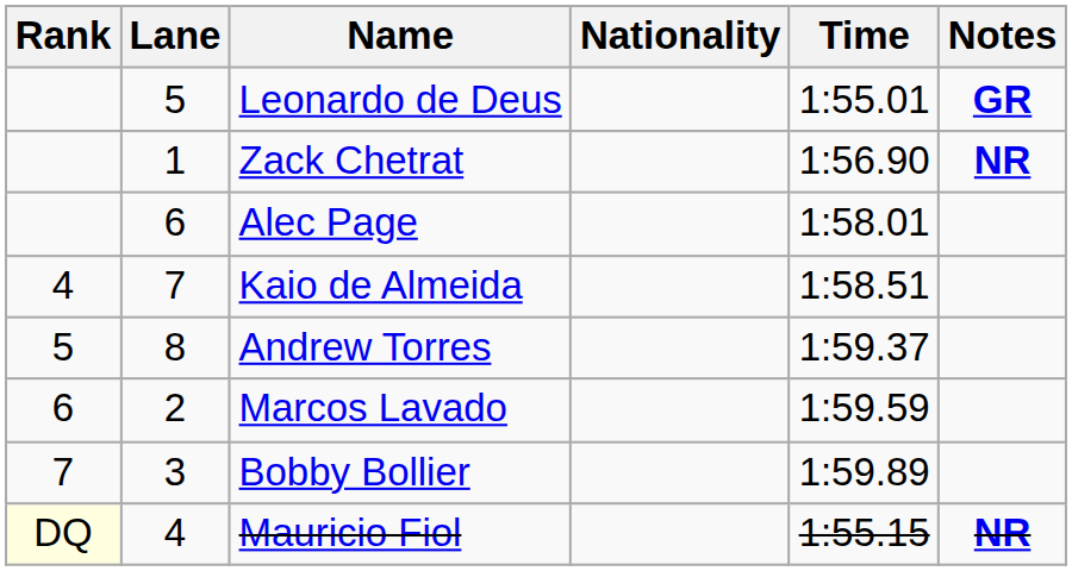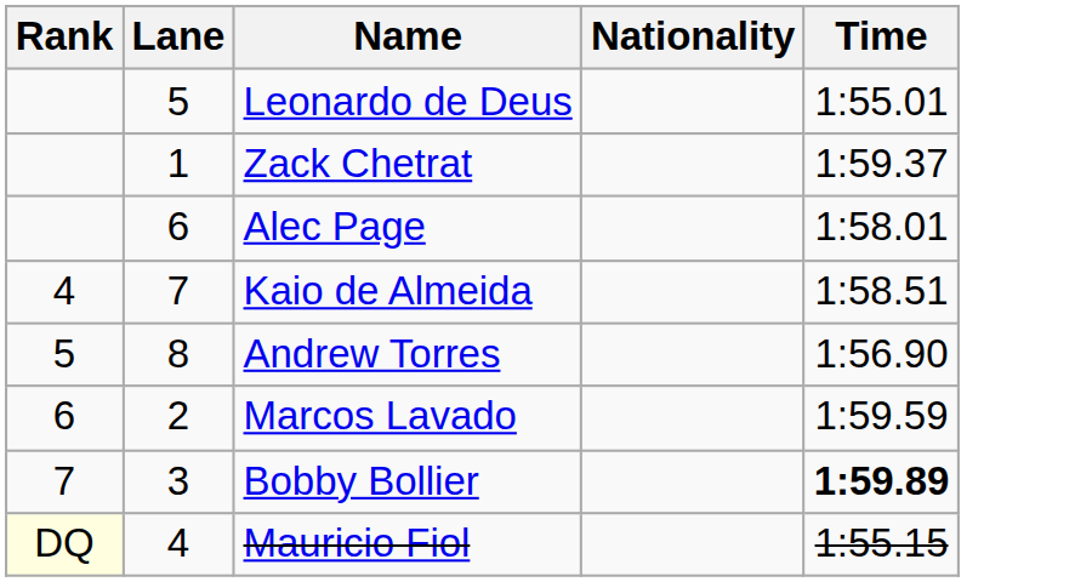- column: Notes | GR | NR | NR
Zack Chetrat | Time: 1:56.90 -> 1:59.37
Andrew Torres | Time: 1:59.37 -> 1:56.90
Bobby Bollier | Time: normal -> bold
